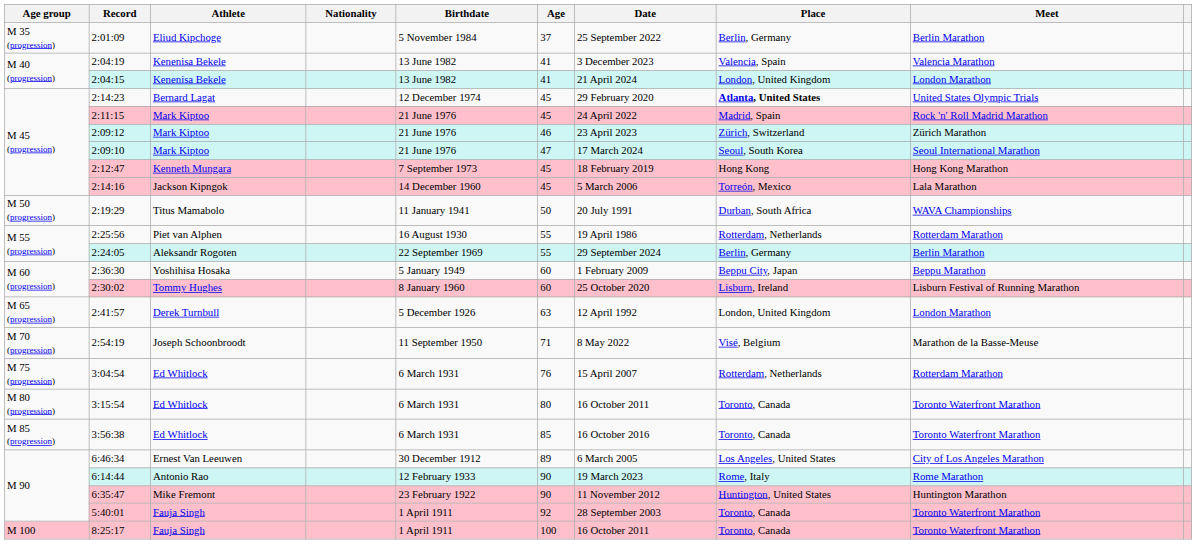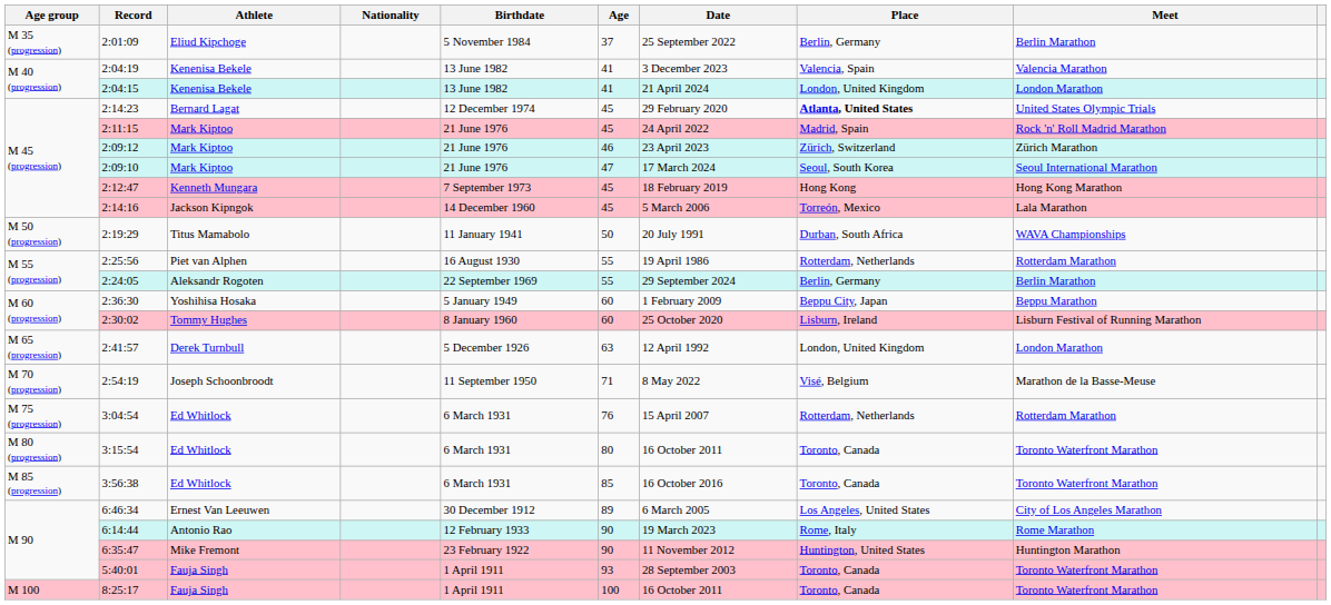5:40:01 | Age: 92 -> 93
